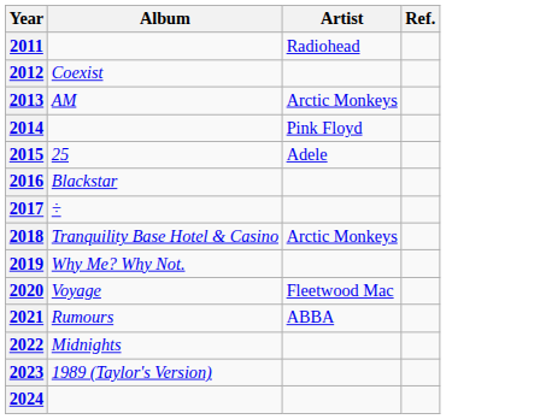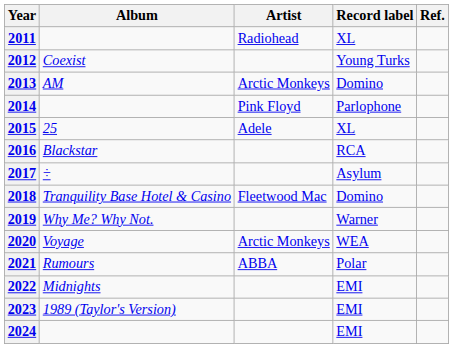+ column: Record label | XL | Young Turks | Domino | Parlophone | XL | RCA | Asylum | Domino | Warner | WEA | Polar | EMI | EMI | EMI
2018 | Artist: Arctic Monkeys -> Fleetwood Mac
2020 | Artist: Fleetwood Mac -> Arctic Monkeys
